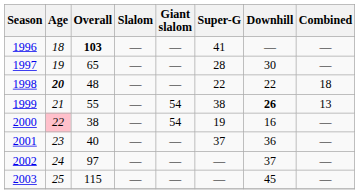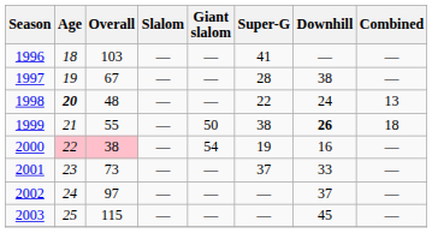1996 | Overall: bold -> normal
1997 | Overall: 65 -> 67
1997 | Downhill: 30 -> 38
1998 | Downhill: 22 -> 24
1998 | Combined: 18 -> 13
1999 | Giant slalom: 54 -> 50
1999 | Combined: 13 -> 18
2000 | Overall: no background -> pink background
2001 | Overall: 40 -> 73
2001 | Downhill: 36 -> 33
